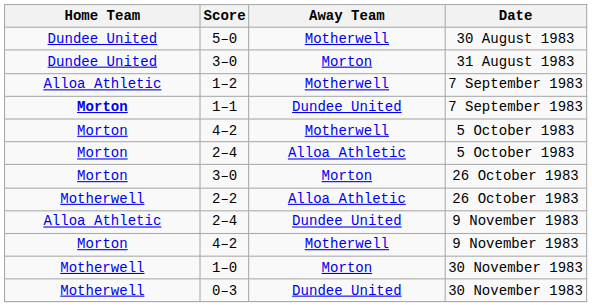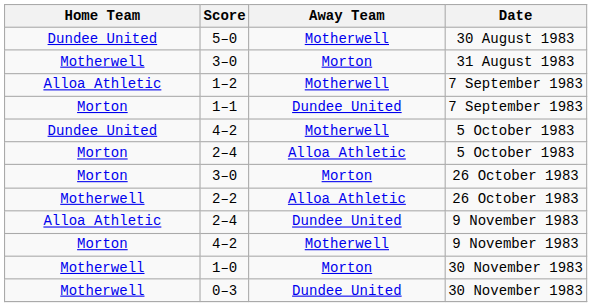3–0 / 31 August 1983 | Home Team: Dundee United -> Motherwell
1–1 | Home Team: bold -> normal
4–2 / 5 October 1983 | Home Team: Morton -> Dundee United
